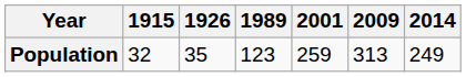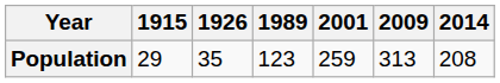Population | 1915: 32 -> 29
Population | 2014: 249 -> 208
